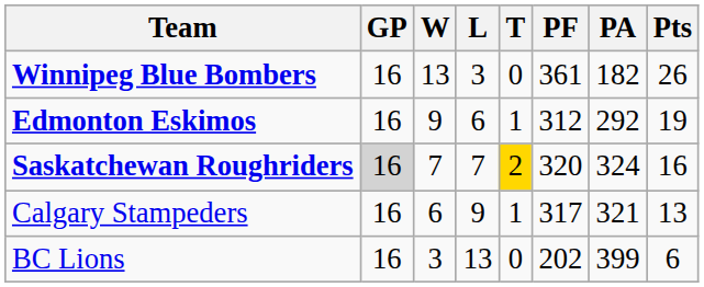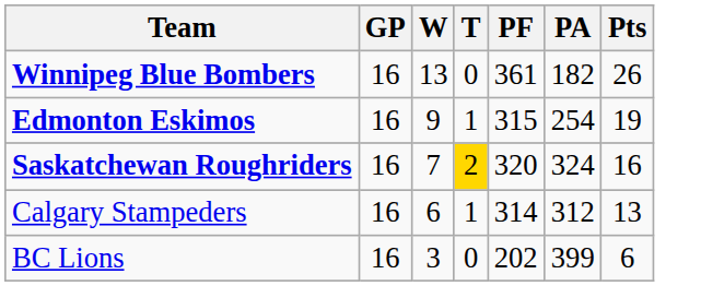- column: L | 3 | 6 | 7 | 9 | 13
Edmonton Eskimos | PF: 312 -> 315
Edmonton Eskimos | PA: 292 -> 254
Saskatchewan Roughriders | GP: lightgrey background -> no background
Calgary Stampeders | PF: 317 -> 314
Calgary Stampeders | PA: 321 -> 312
